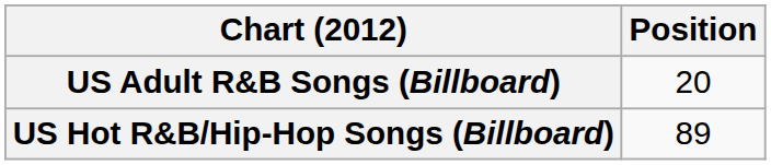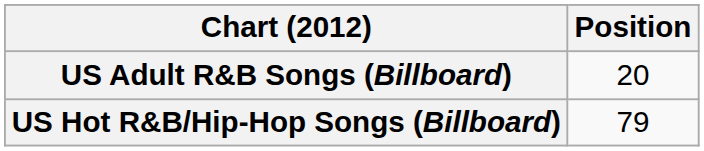US Hot R&B/Hip-Hop Songs (Billboard) | Position: 89 -> 79
